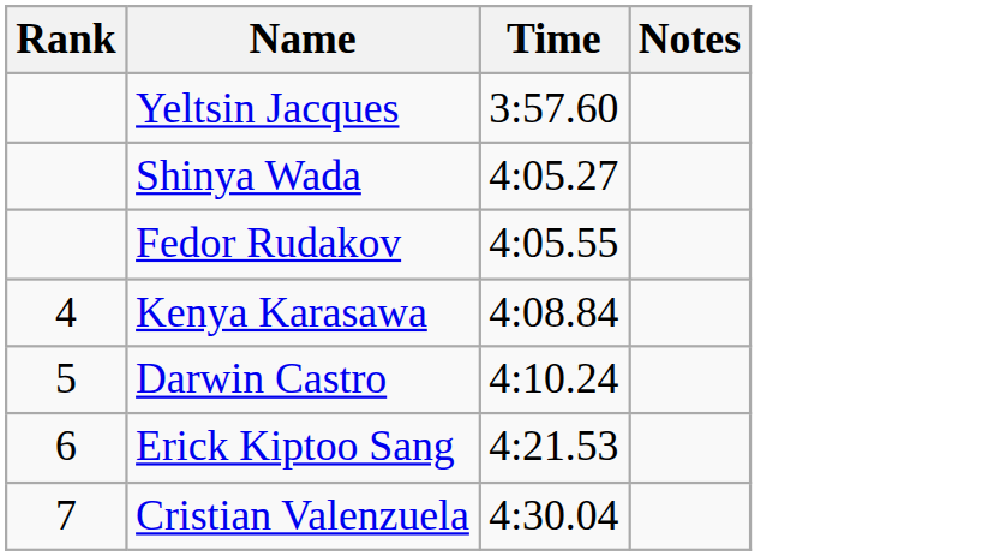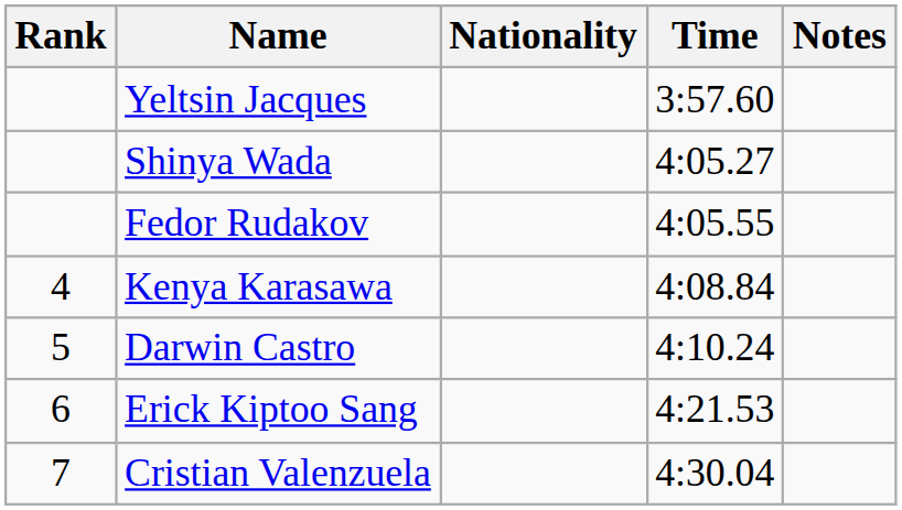+ column: Nationality
